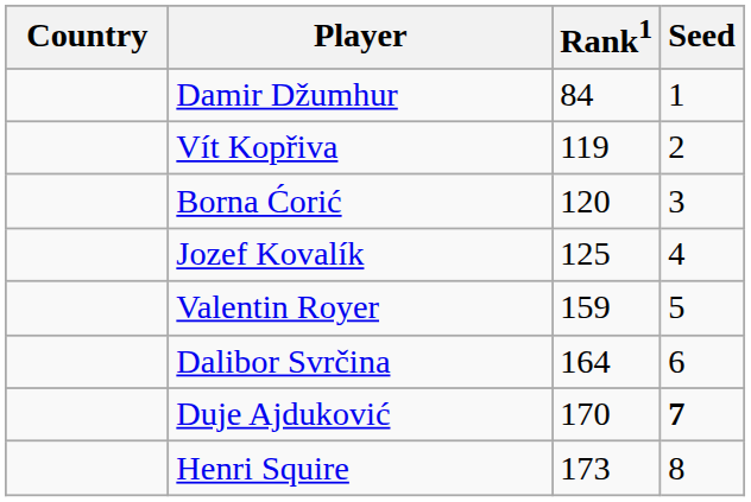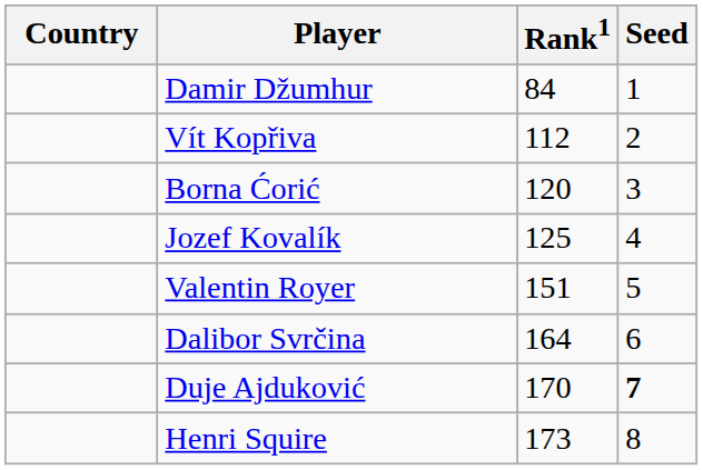Vít Kopřiva | Rank1: 119 -> 112
Valentin Royer | Rank1: 159 -> 151
